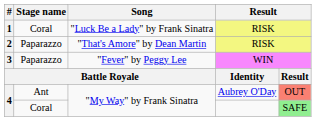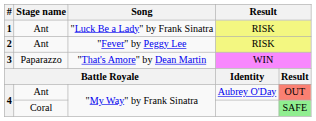1 | Stage name: Coral -> Ant
2 | Stage name: Paparazzo -> Ant
2 | Song: "That's Amore" by Dean Martin -> "Fever" by Peggy Lee
3 | Song: "Fever" by Peggy Lee -> "That's Amore" by Dean Martin
